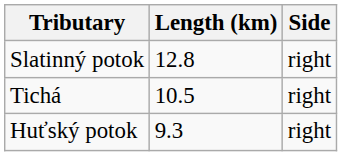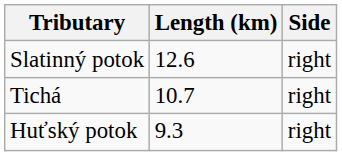Slatinný potok | Length (km): 12.8 -> 12.6
Tichá | Length (km): 10.5 -> 10.7
